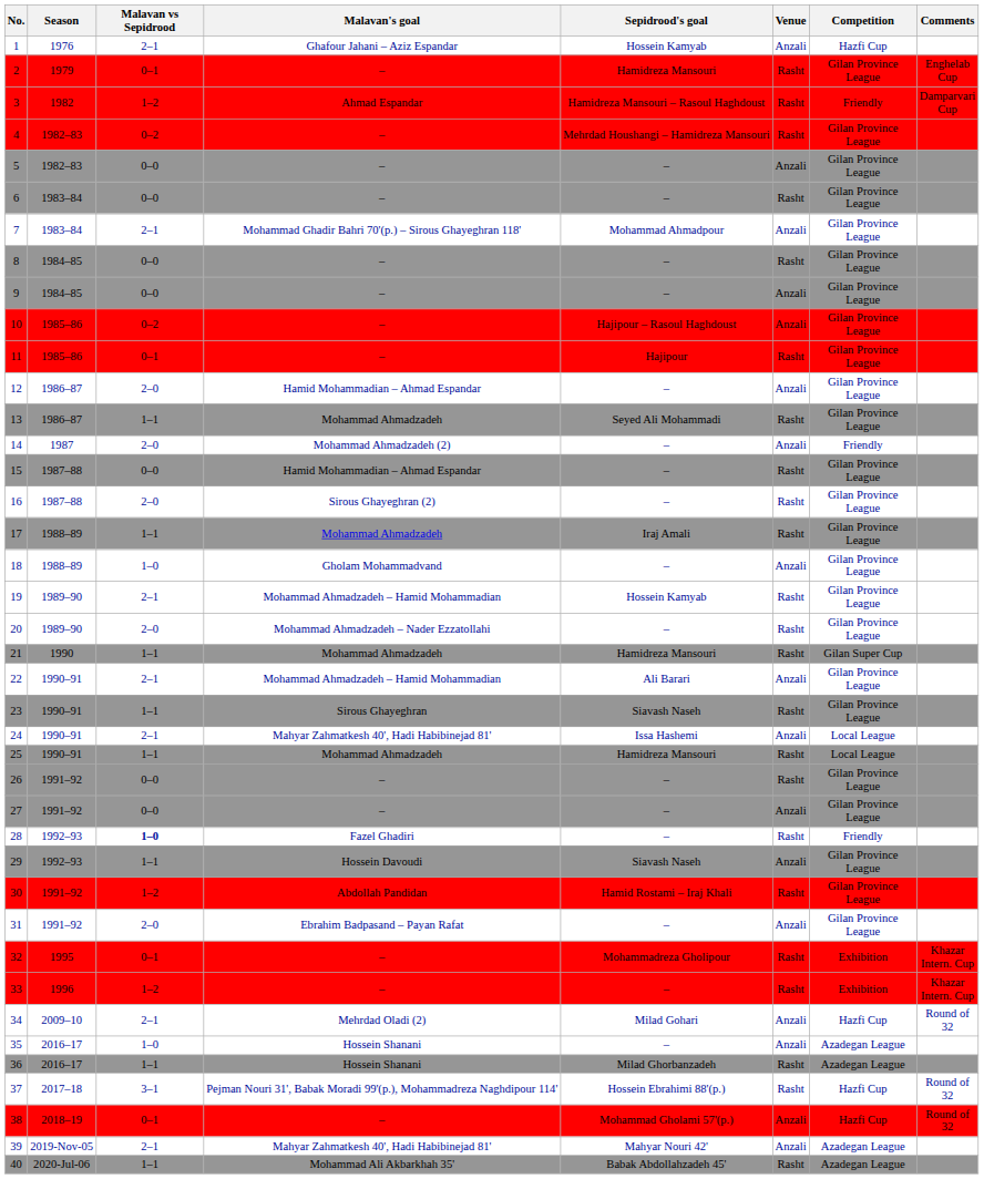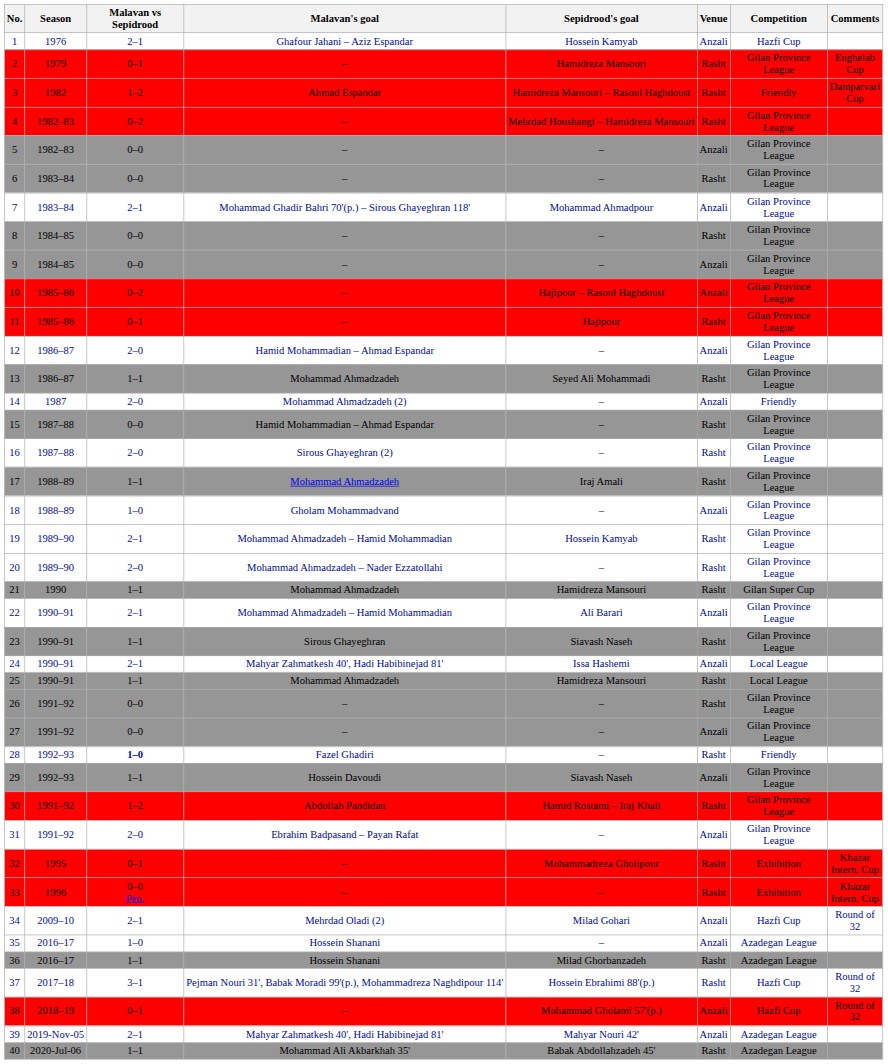33 | Malavan vs Sepidrood: 1–2 -> 0–0 Pen.
